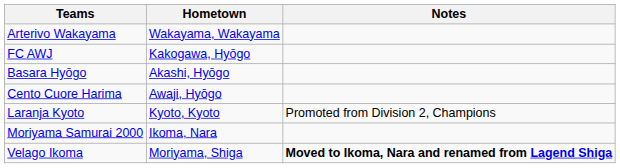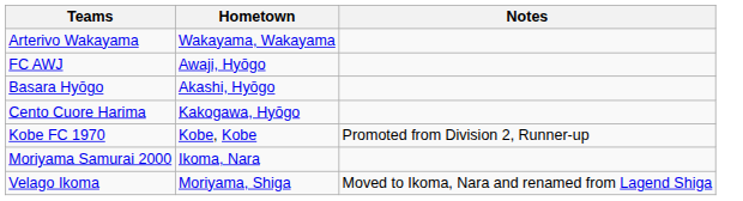FC AWJ | Hometown: Kakogawa, Hyōgo -> Awaji, Hyōgo
Cento Cuore Harima | Hometown: Awaji, Hyōgo -> Kakogawa, Hyōgo
+ row: Kobe FC 1970 | Kobe, Kobe | Promoted from Division 2, Runner-up
- row: Laranja Kyoto | Kyoto, Kyoto | Promoted from Division 2, Champions
Velago Ikoma | Notes: bold -> normal
